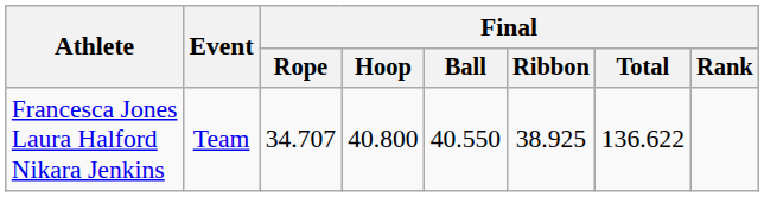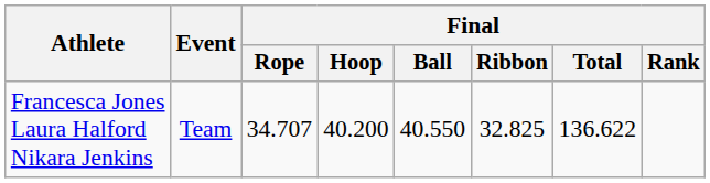Francesca Jones Laura Halford Nikara Jenkins | Final / Hoop: 40.800 -> 40.200
Francesca Jones Laura Halford Nikara Jenkins | Final / Ribbon: 38.925 -> 32.825
